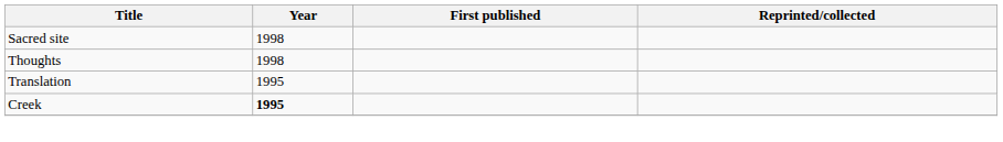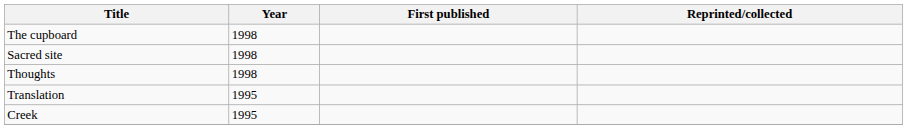+ row: The cupboard | 1998
Creek | Year: bold -> normal
